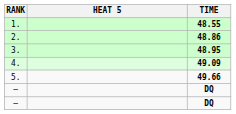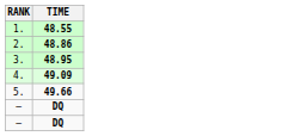- column: HEAT 5
